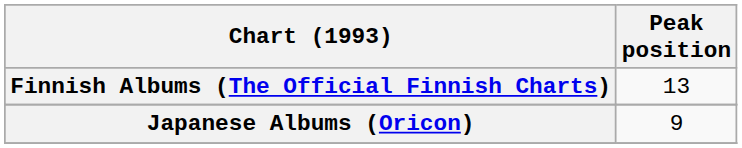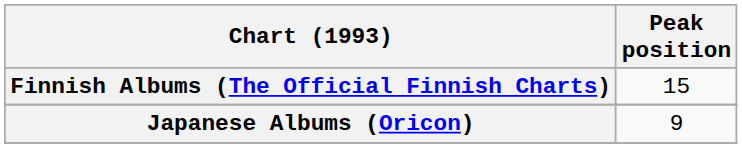Finnish Albums (The Official Finnish Charts) | Peak position: 13 -> 15
